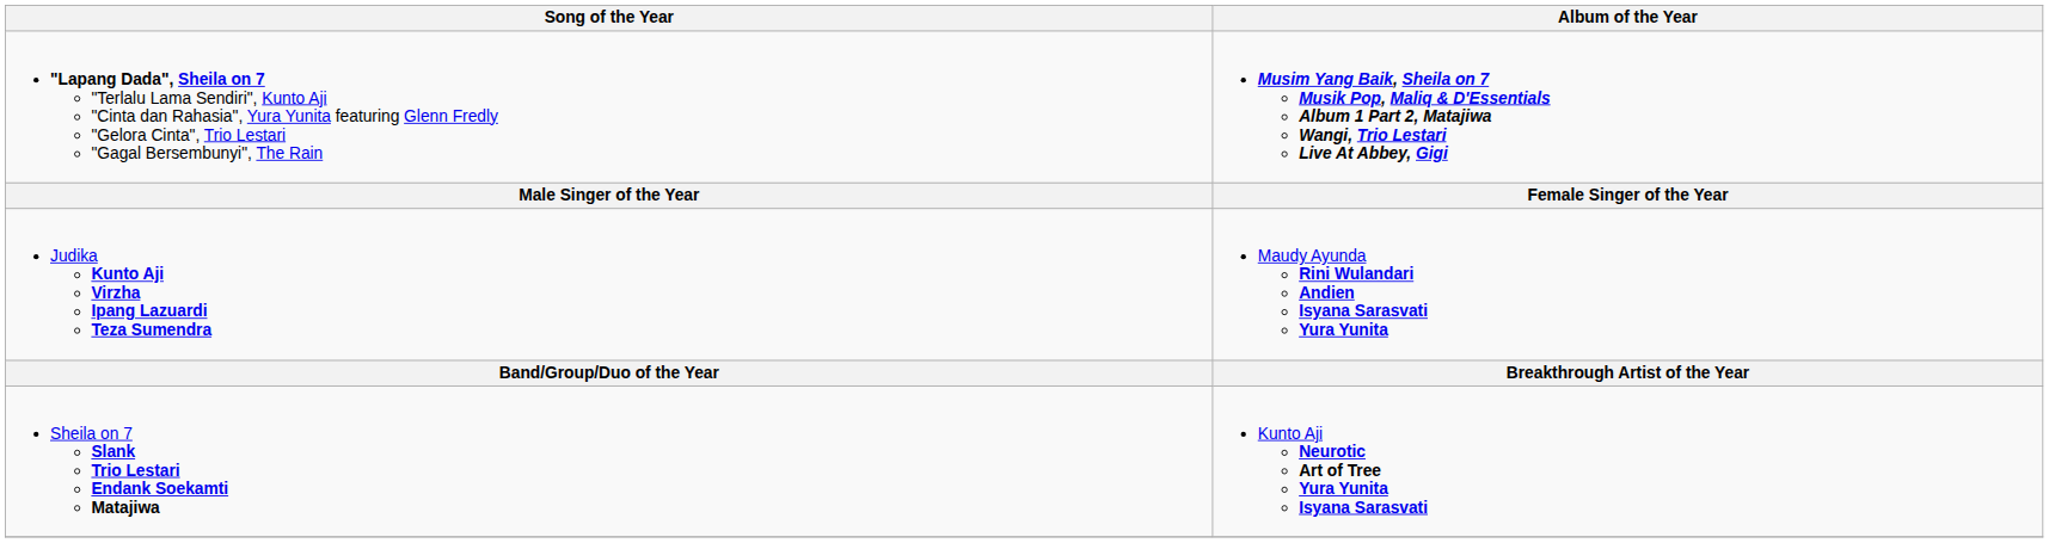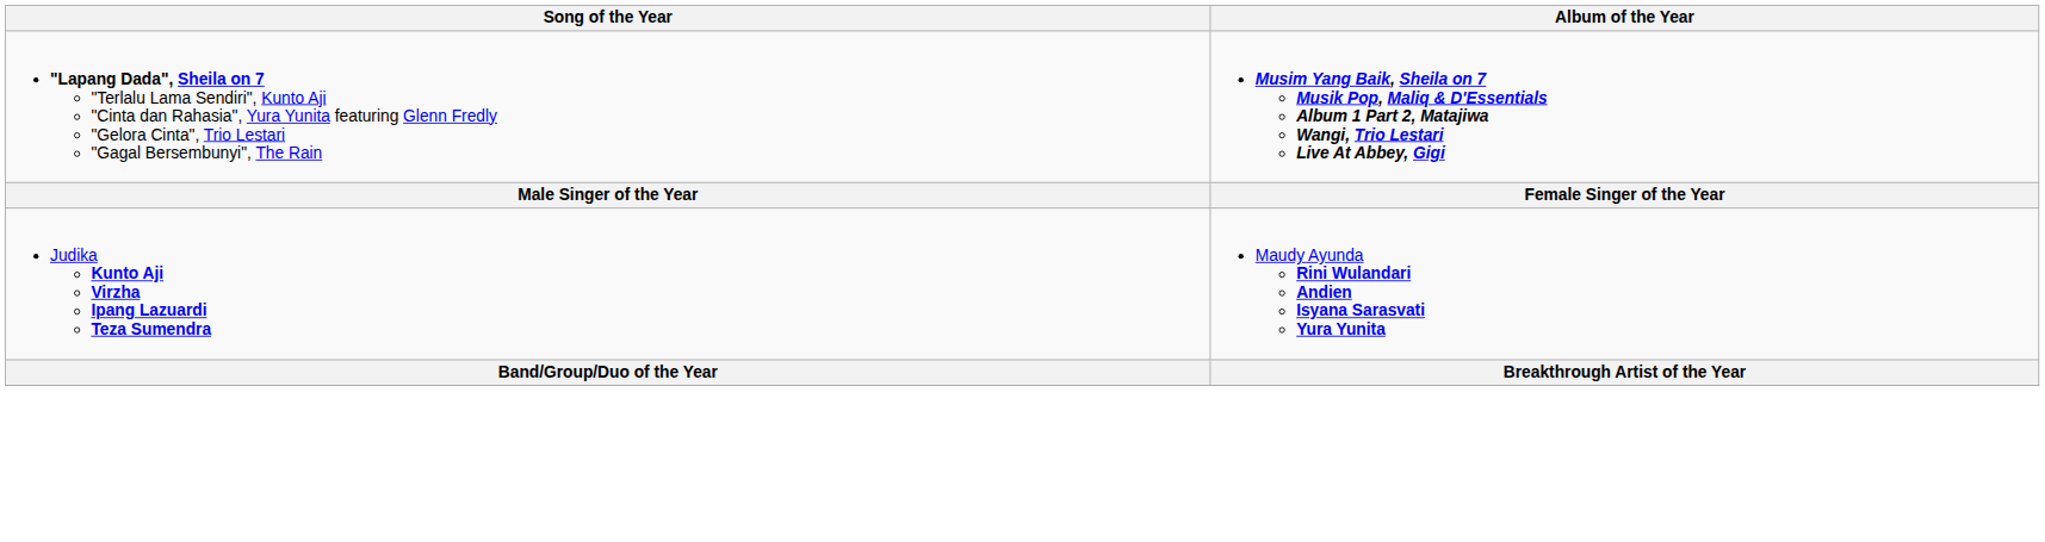- row: Sheila on 7 Slank Trio Lestari Endank Soekamti Matajiwa | Kunto Aji Neurotic Art of Tree Yura Yunita Isyana Sarasvati
